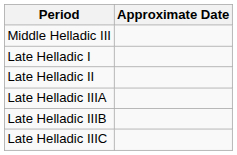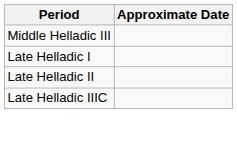- row: Late Helladic IIIA
- row: Late Helladic IIIB
